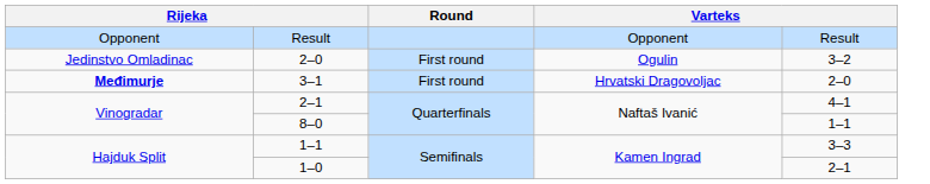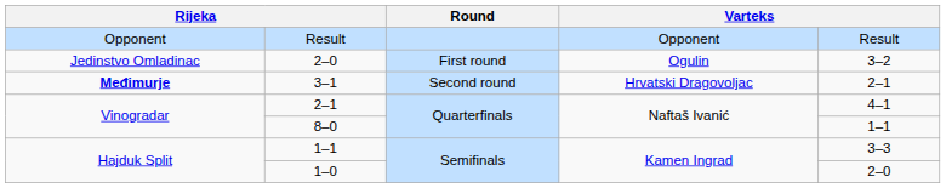3–1 | Round: First round -> Second round
3–1 | column 5: 2–0 -> 2–1
1–0 | column 5: 2–1 -> 2–0
